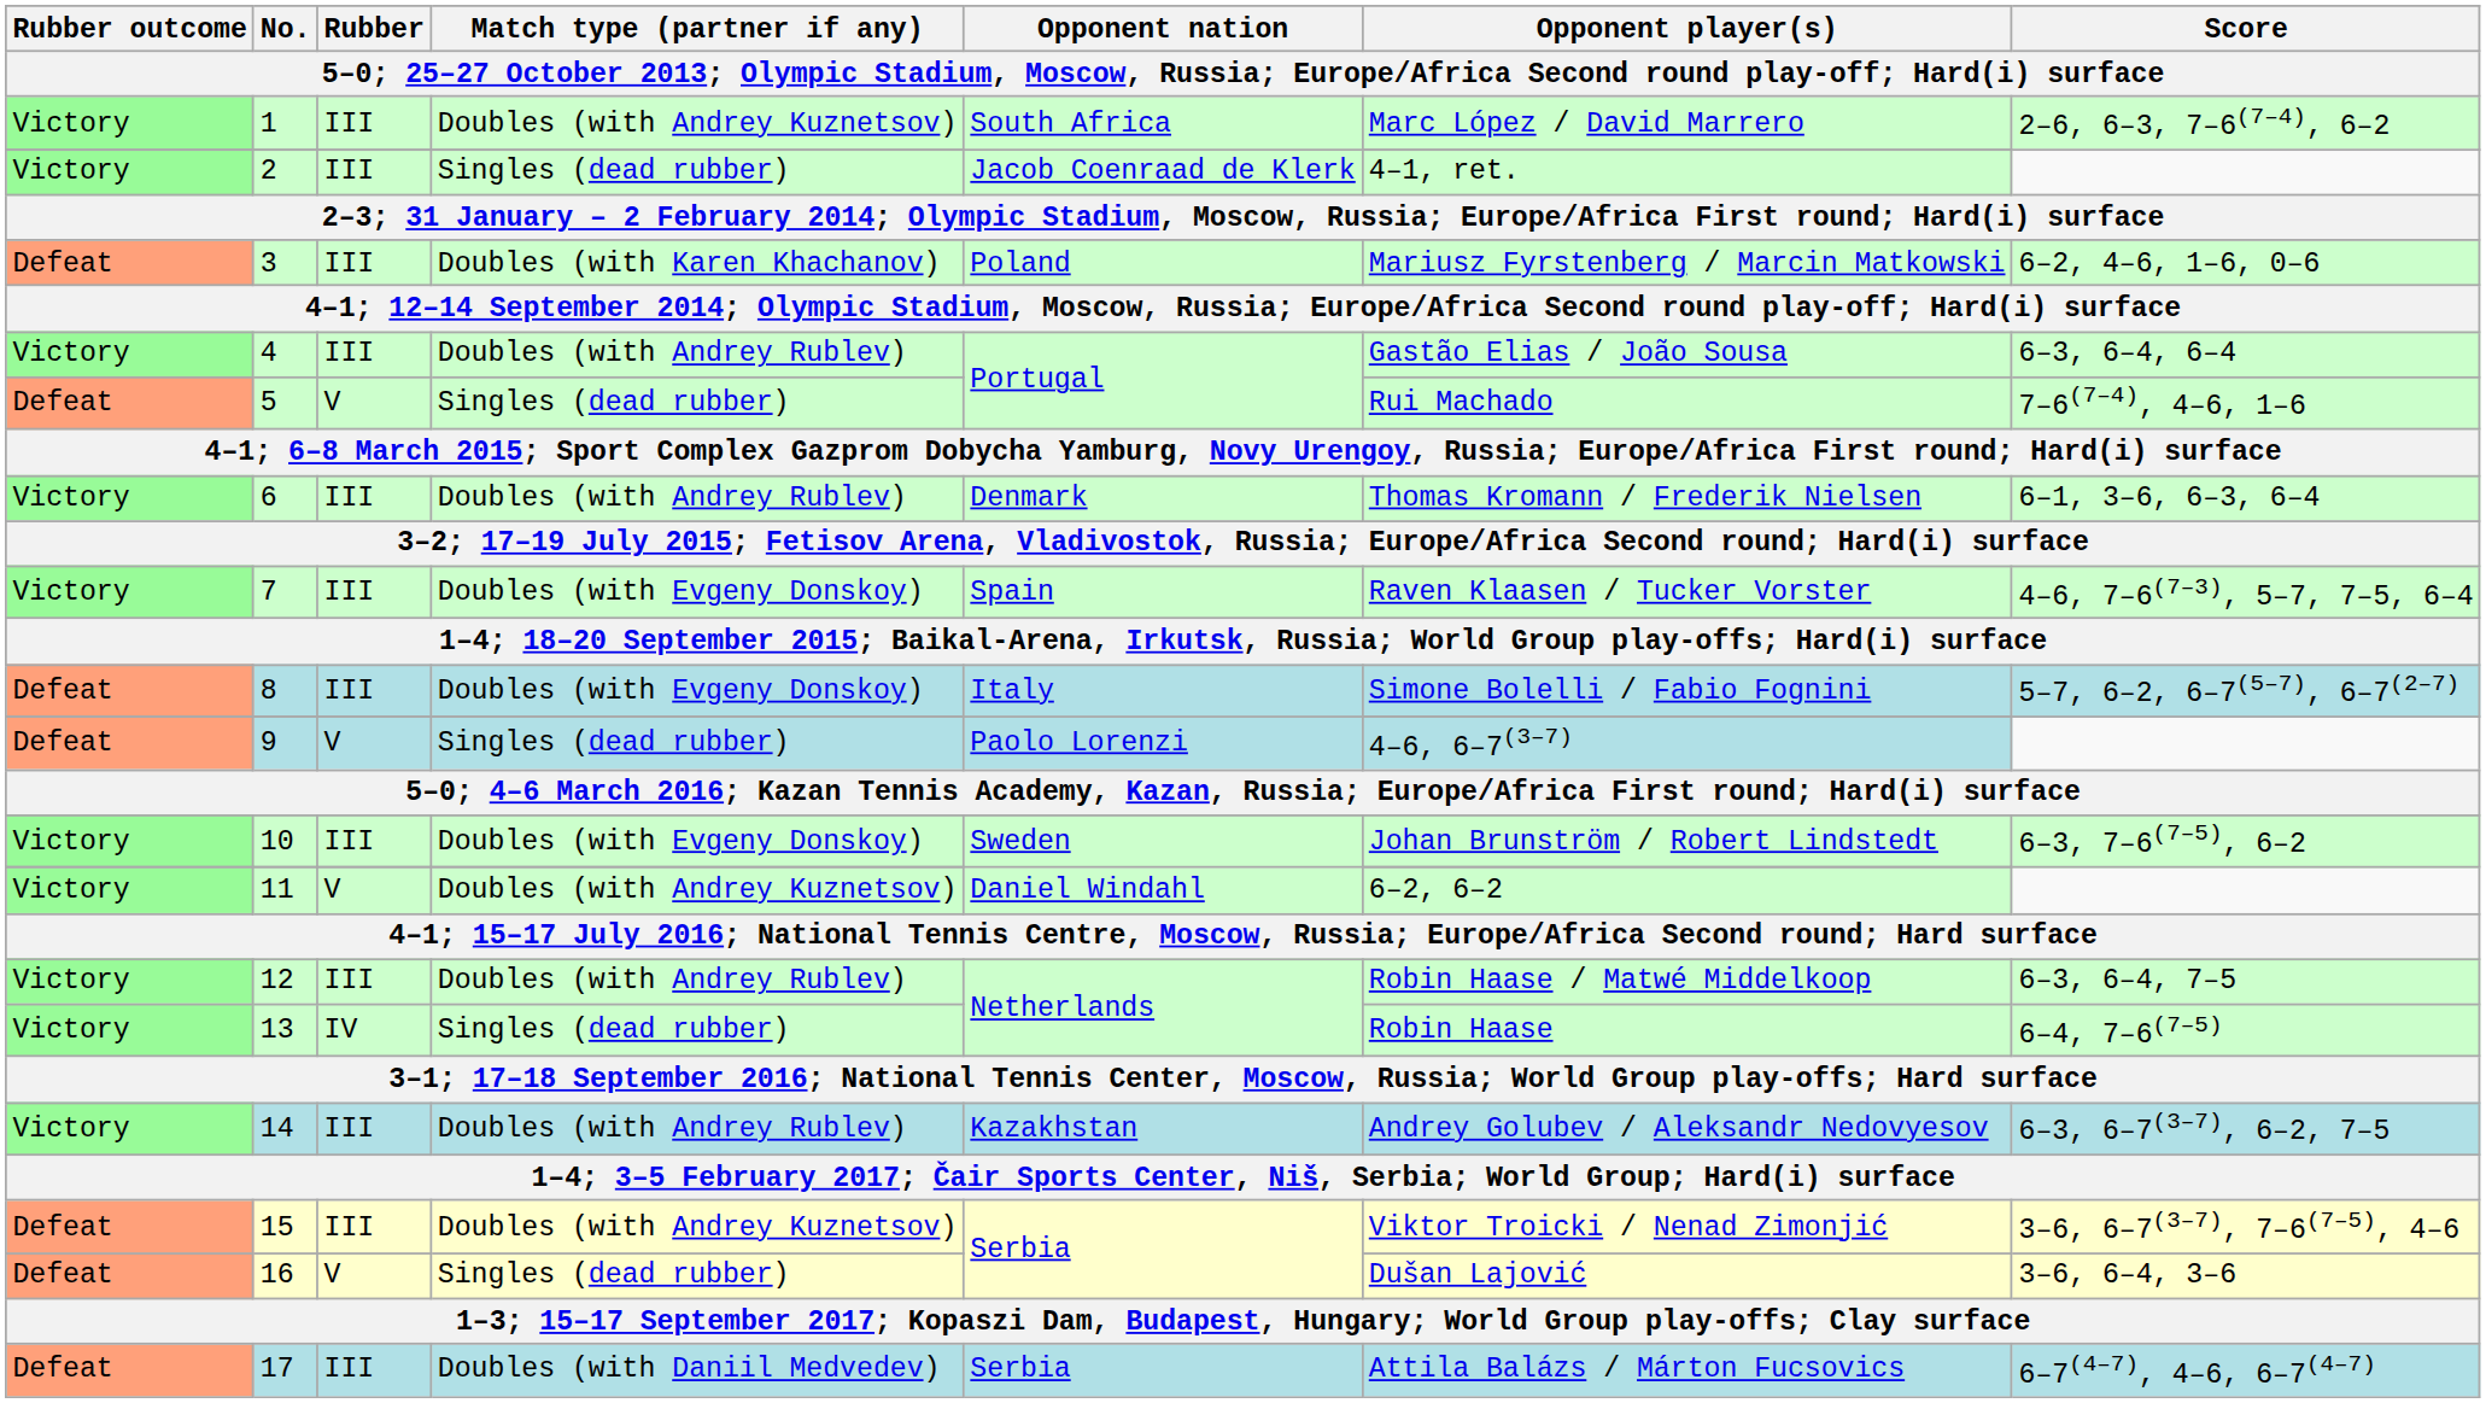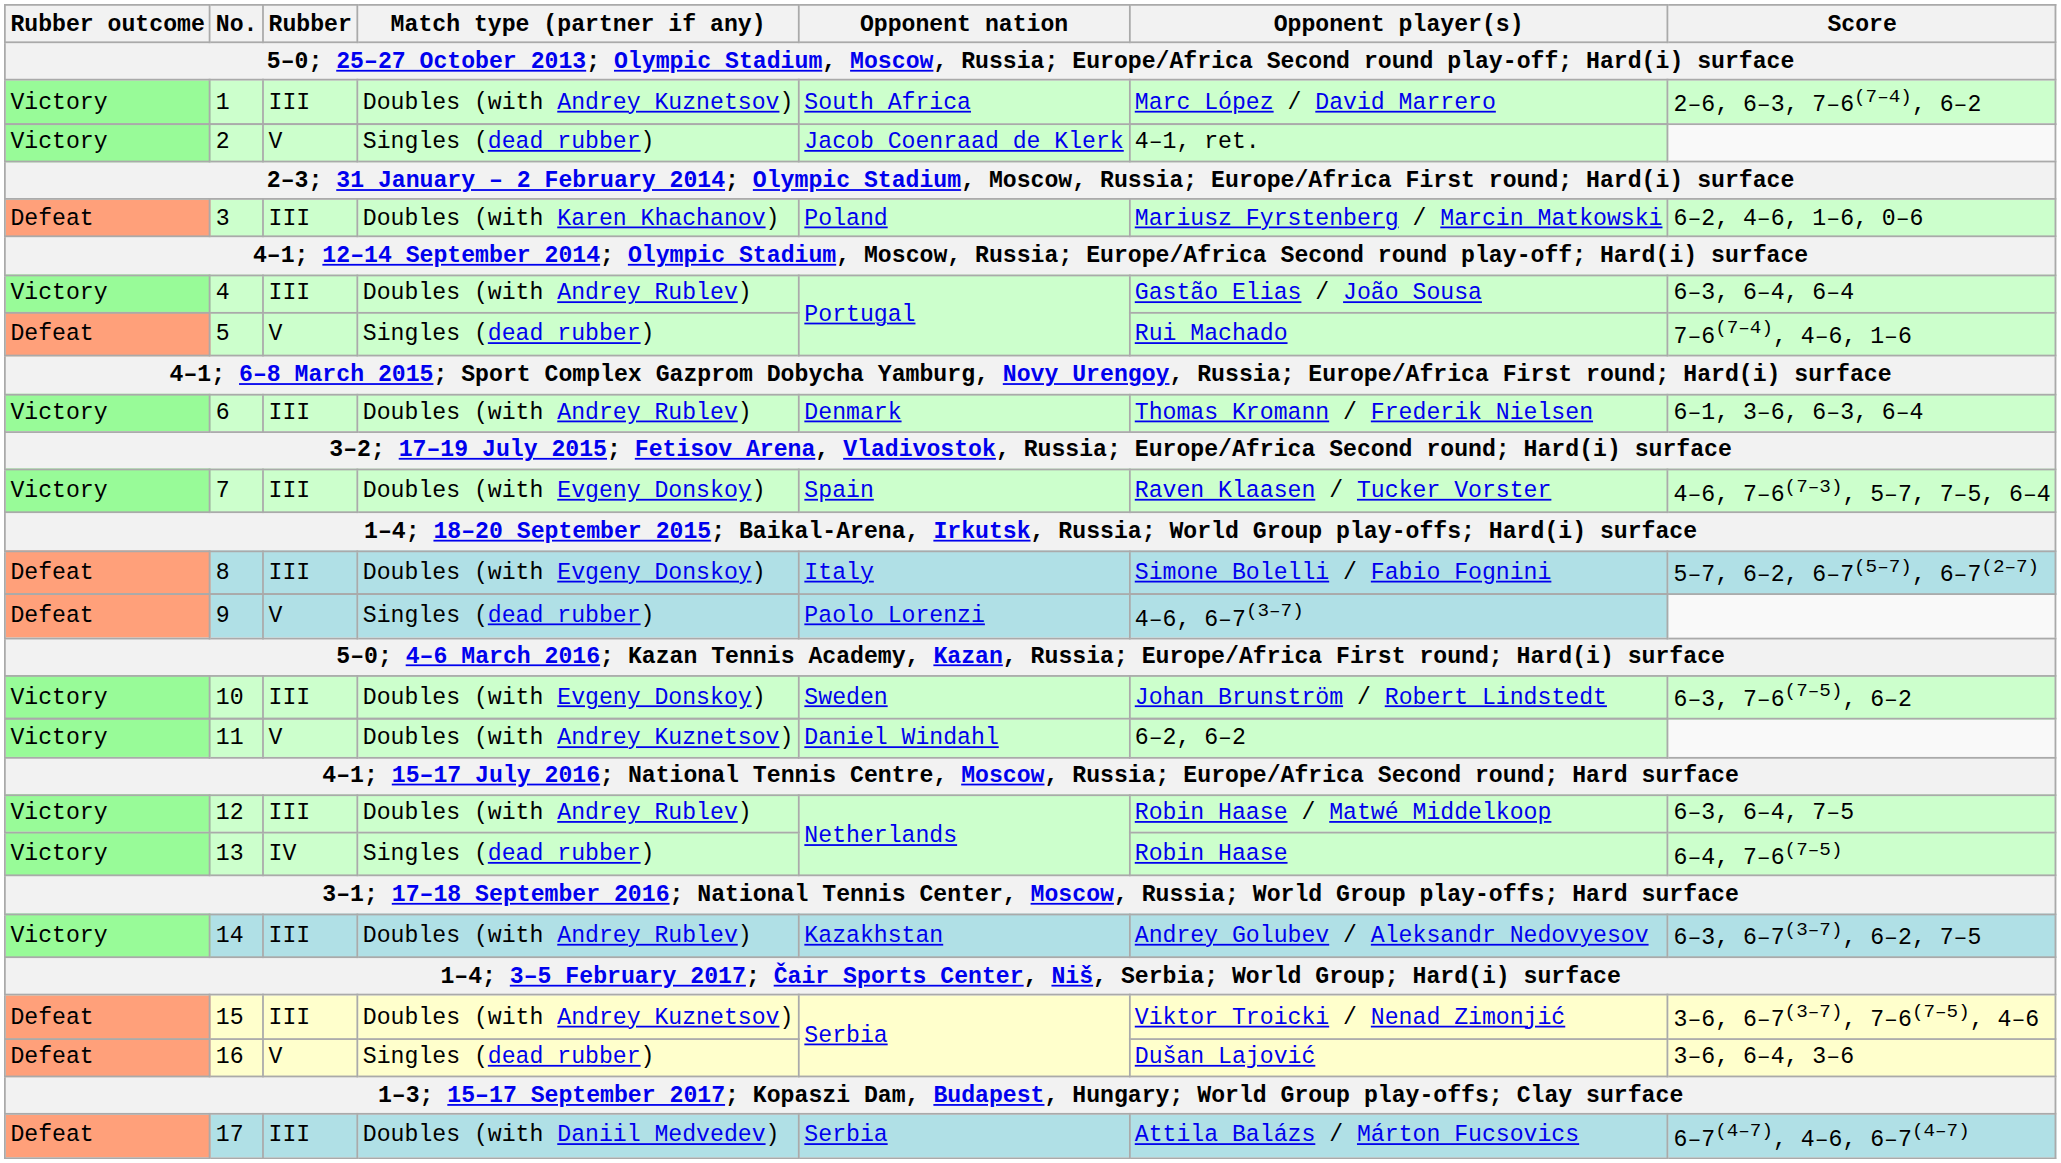2 | Rubber: III -> V
